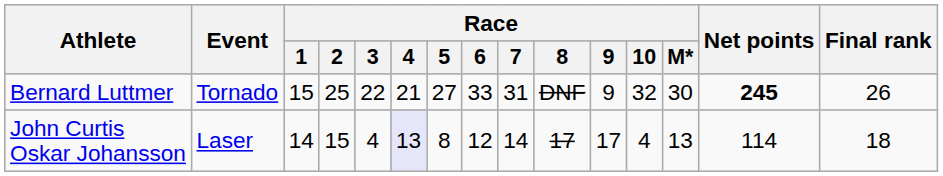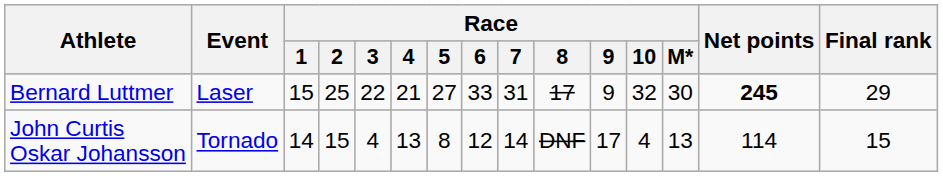Bernard Luttmer | Event: Tornado -> Laser
Bernard Luttmer | Race / 8: DNF -> 17
Bernard Luttmer | Final rank: 26 -> 29
John Curtis Oskar Johansson | Event: Laser -> Tornado
John Curtis Oskar Johansson | Race / 4: lavender background -> no background
John Curtis Oskar Johansson | Race / 8: 17 -> DNF
John Curtis Oskar Johansson | Final rank: 18 -> 15
